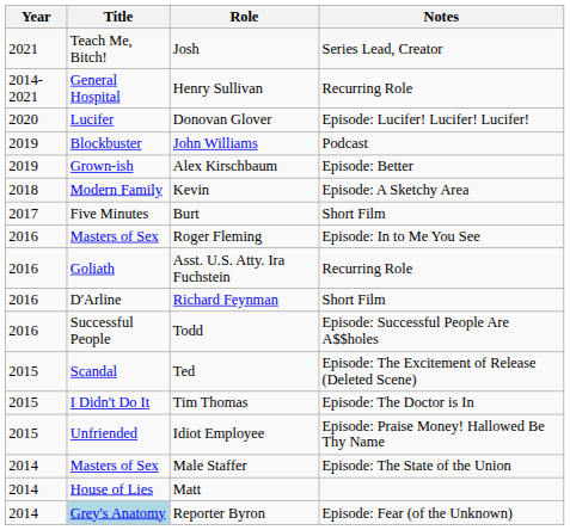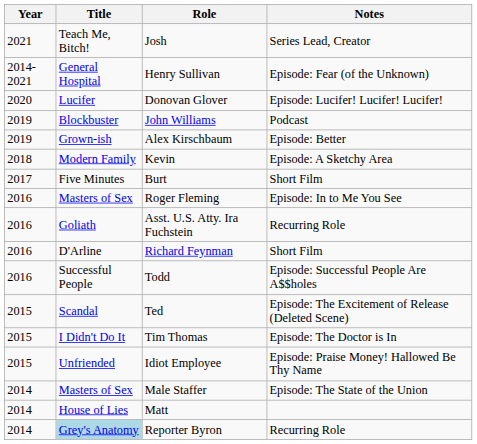Henry Sullivan | Notes: Recurring Role -> Episode: Fear (of the Unknown)
Reporter Byron | Notes: Episode: Fear (of the Unknown) -> Recurring Role
